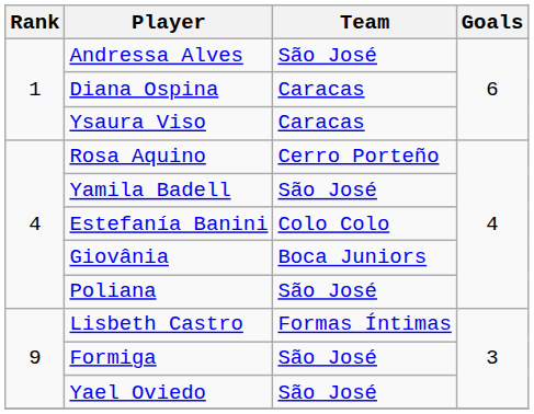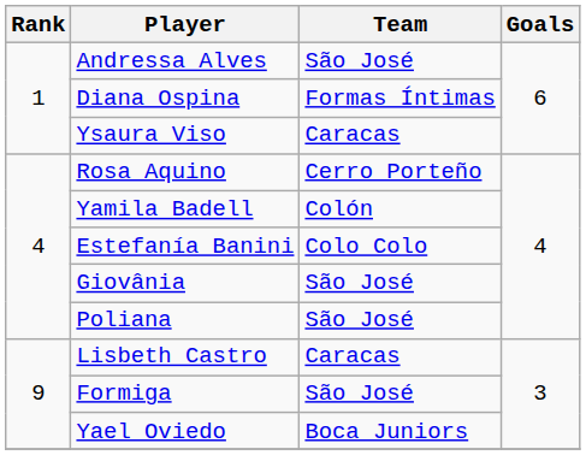Diana Ospina | Team: Caracas -> Formas Íntimas
Yamila Badell | Team: São José -> Colón
Giovânia | Team: Boca Juniors -> São José
Lisbeth Castro | Team: Formas Íntimas -> Caracas
Yael Oviedo | Team: São José -> Boca Juniors
